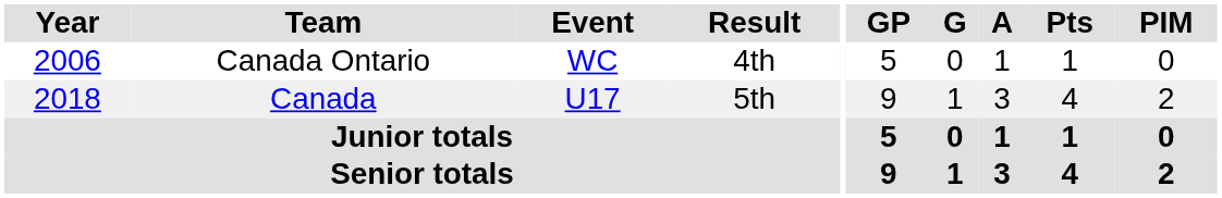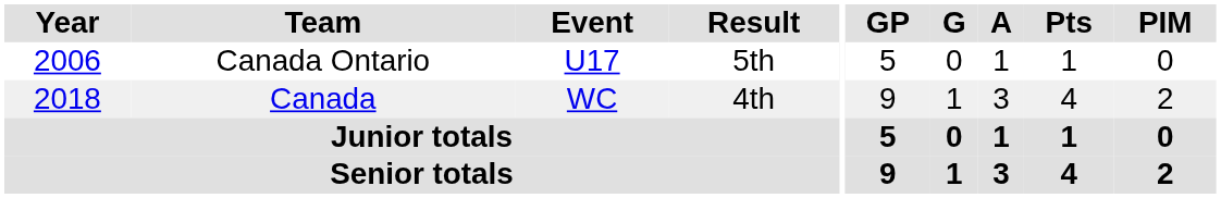Canada Ontario | Event: WC -> U17
Canada Ontario | Result: 4th -> 5th
Canada | Event: U17 -> WC
Canada | Result: 5th -> 4th
